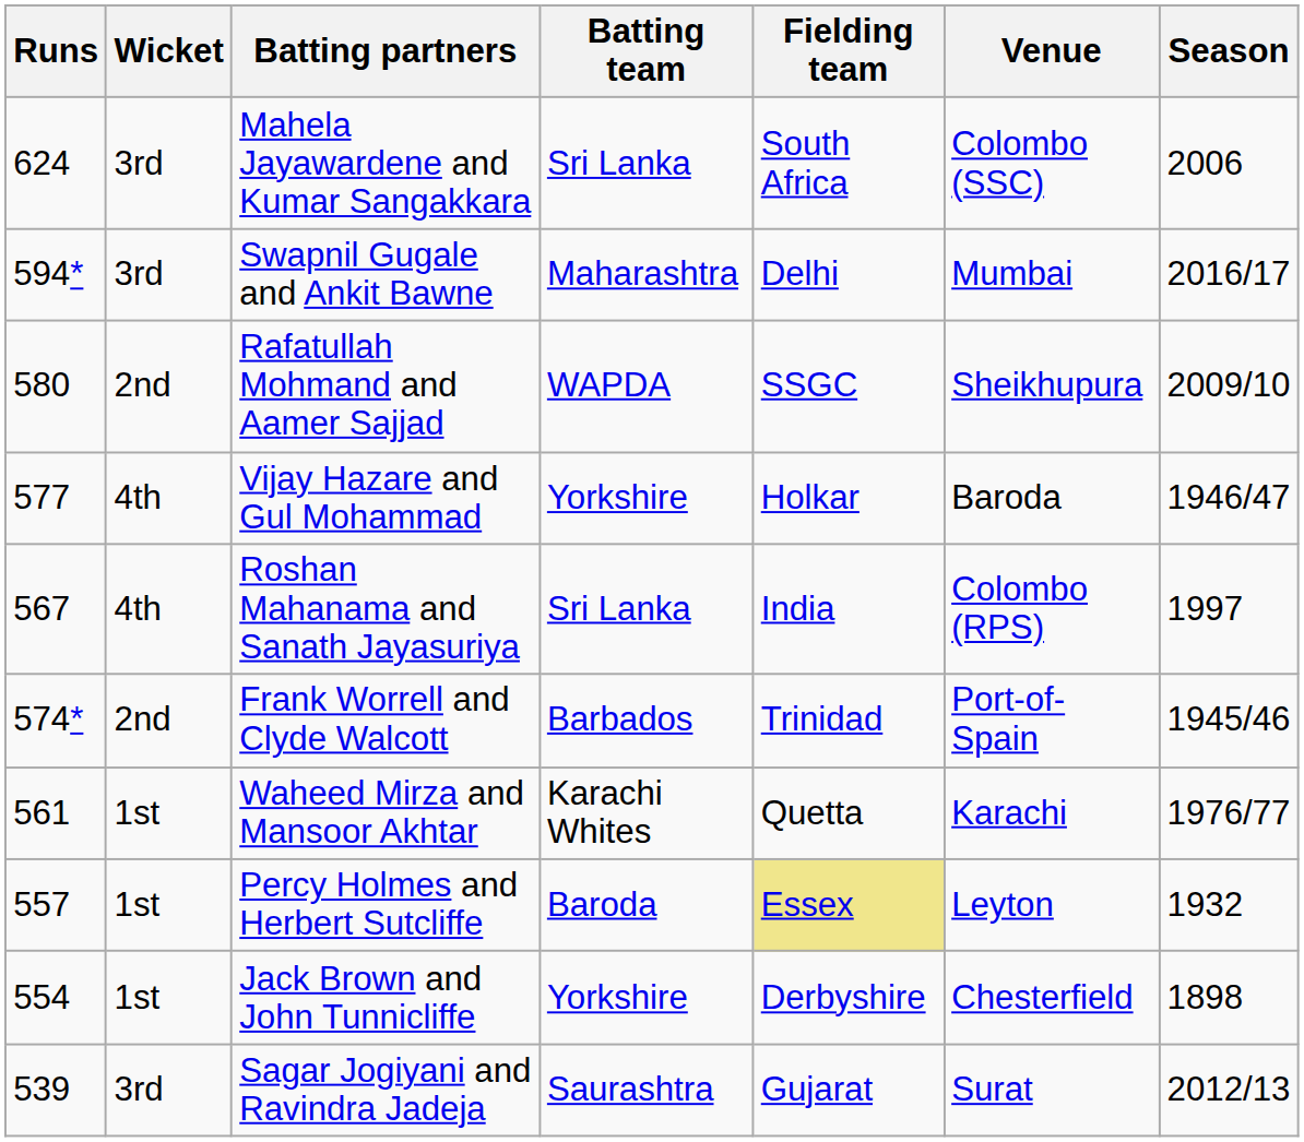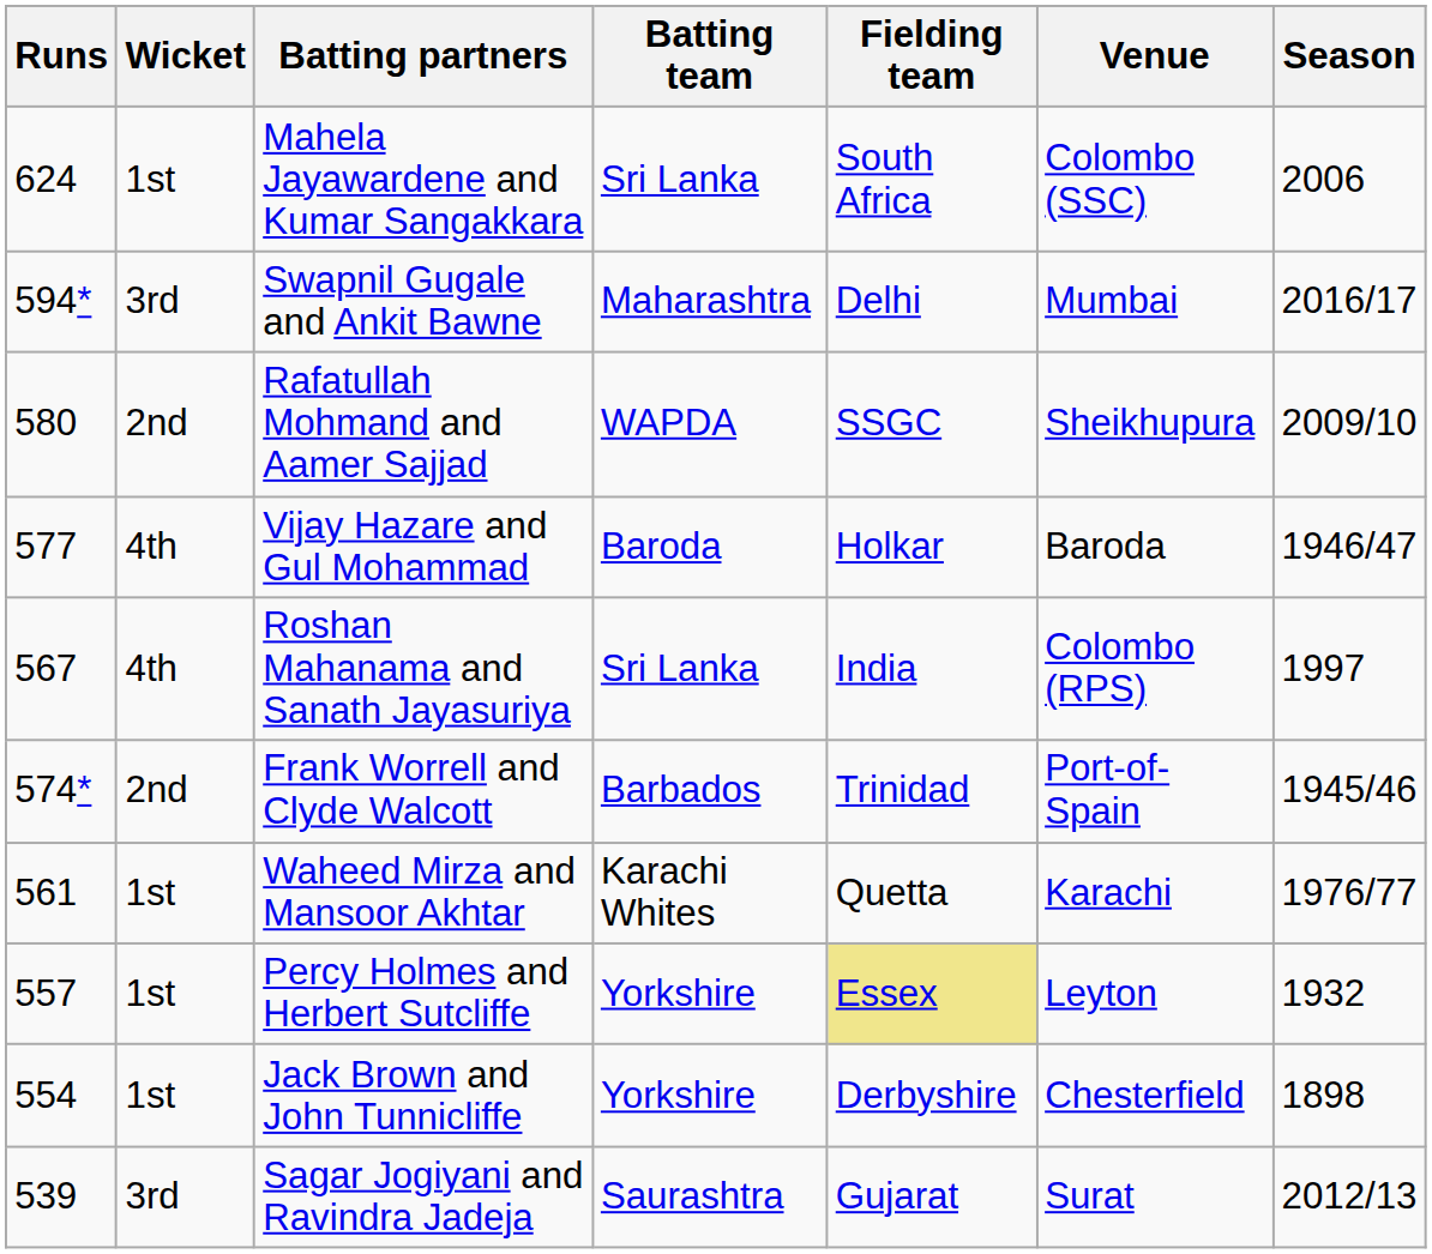Mahela Jayawardene and Kumar Sangakkara | Wicket: 3rd -> 1st
Vijay Hazare and Gul Mohammad | Batting team: Yorkshire -> Baroda
Percy Holmes and Herbert Sutcliffe | Batting team: Baroda -> Yorkshire
